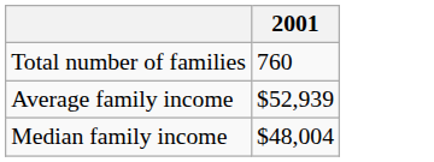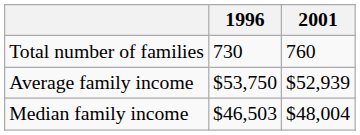+ column: 1996 | 730 | $53,750 | $46,503
